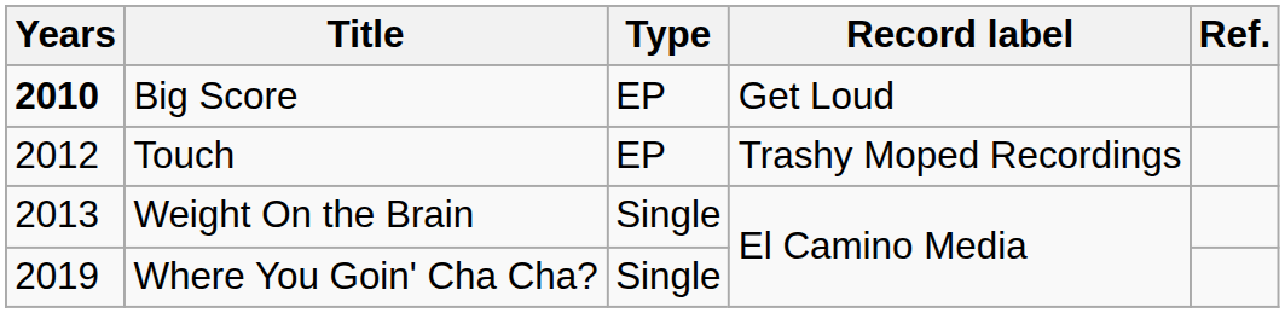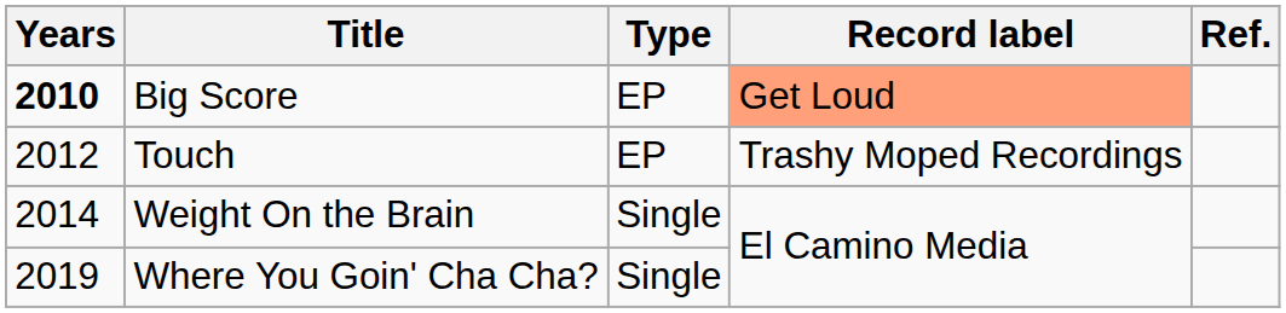Big Score | Record label: no background -> lightsalmon background
Weight On the Brain | Years: 2013 -> 2014
